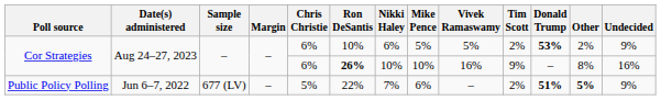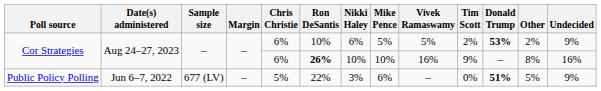Public Policy Polling | Nikki Haley: 7% -> 3%
Public Policy Polling | Tim Scott: 2% -> 0%
Public Policy Polling | Other: bold -> normal
